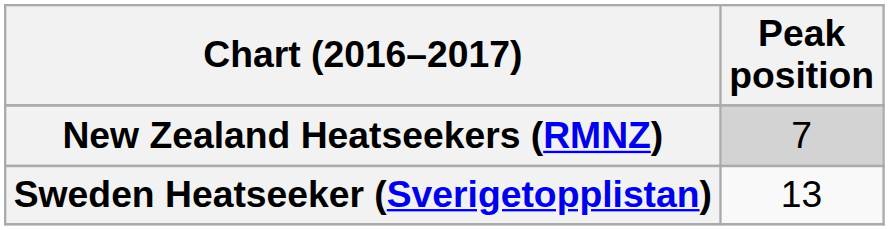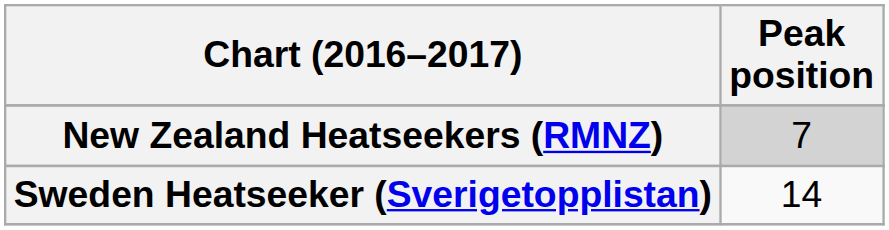Sweden Heatseeker (Sverigetopplistan) | Peak position: 13 -> 14
